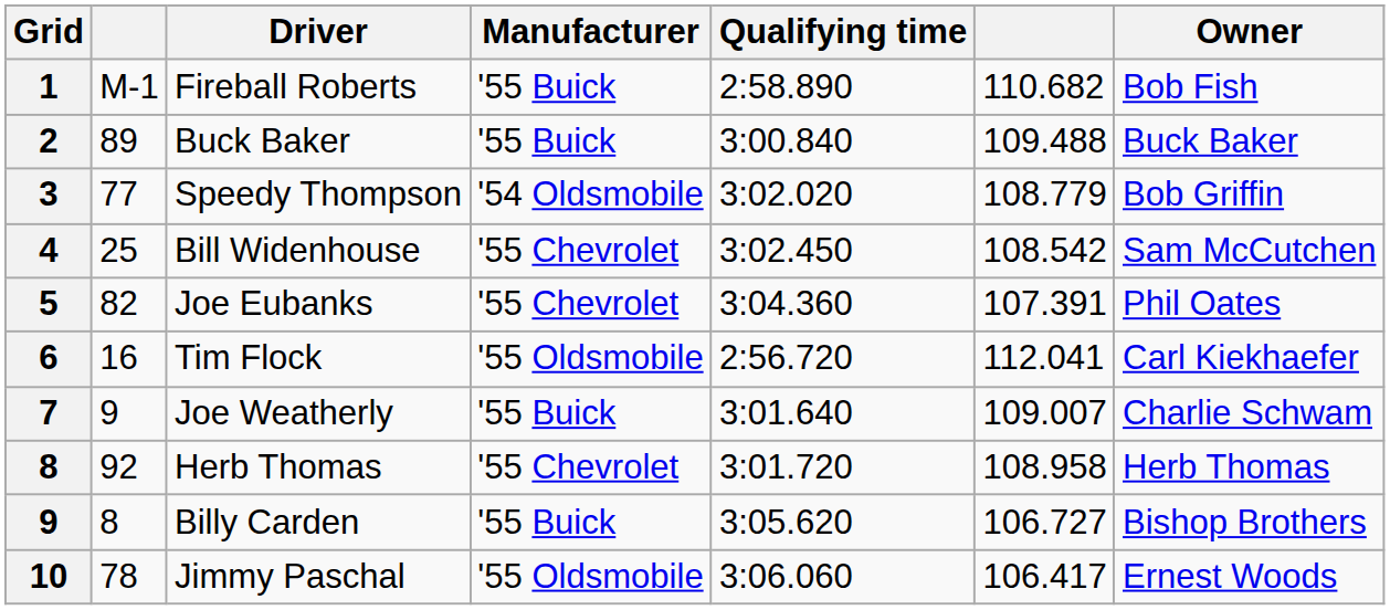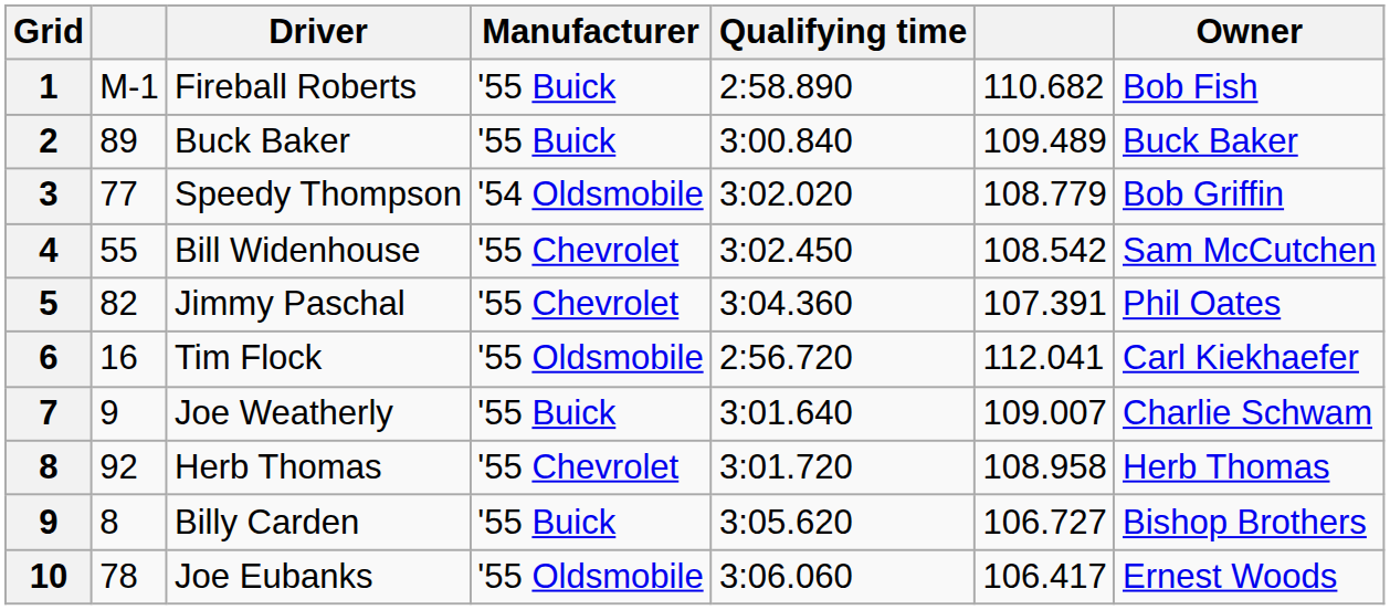2 | column 6: 109.488 -> 109.489
4 | column 2: 25 -> 55
5 | Driver: Joe Eubanks -> Jimmy Paschal
10 | Driver: Jimmy Paschal -> Joe Eubanks
